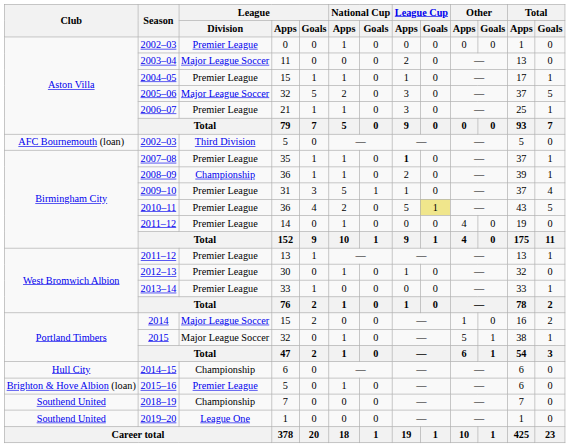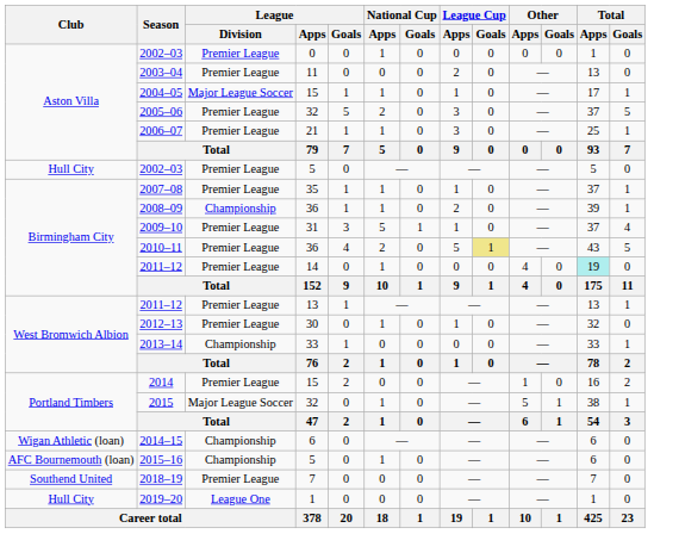2003–04 | League / Division: Major League Soccer -> Premier League
2004–05 | League / Division: Premier League -> Major League Soccer
2005–06 | League / Division: Major League Soccer -> Premier League
2002–03 / 5 | Club: AFC Bournemouth (loan) -> Hull City
2002–03 / 5 | League / Division: Third Division -> Premier League
2007–08 | League Cup / Apps: bold -> normal
2011–12 / 14 | Total / Apps: no background -> paleturquoise background
2013–14 | League / Division: Premier League -> Championship
2014 | League / Division: Major League Soccer -> Premier League
2014–15 | Club: Hull City -> Wigan Athletic (loan)
2015–16 | Club: Brighton & Hove Albion (loan) -> AFC Bournemouth (loan)
2015–16 | League / Division: Premier League -> Championship
2018–19 | League / Division: Championship -> Premier League
2019–20 | Club: Southend United -> Hull City
